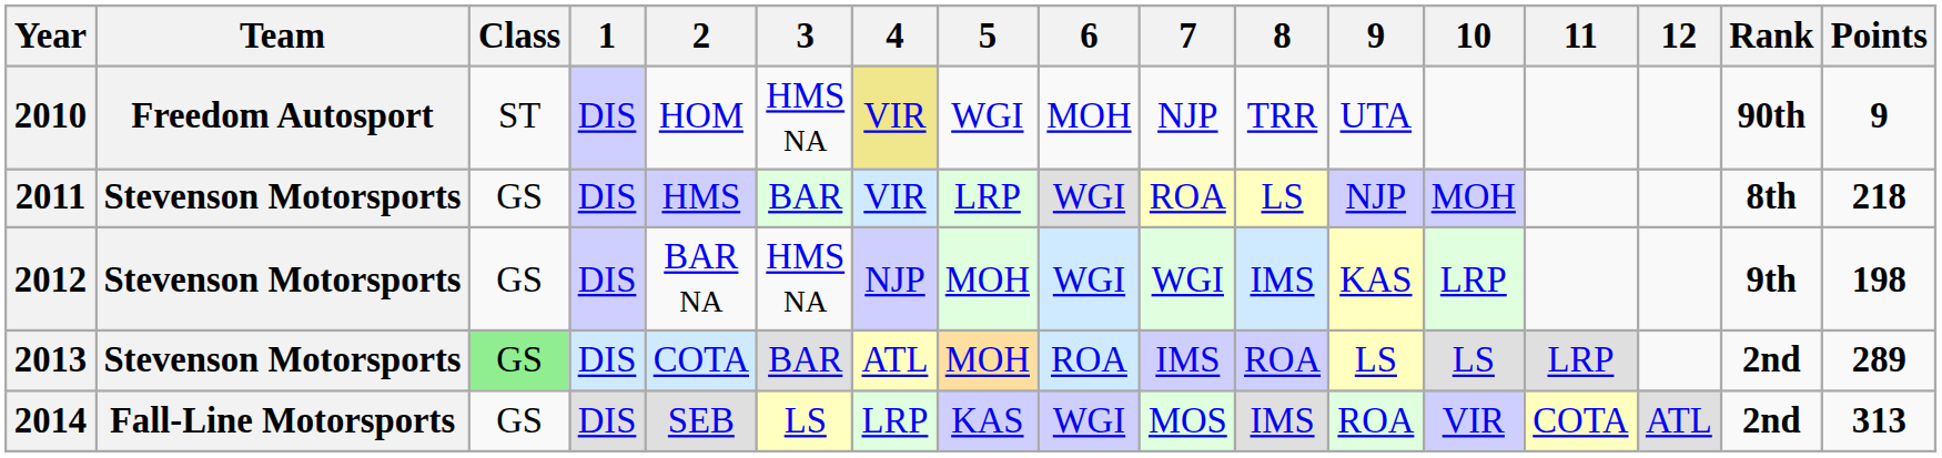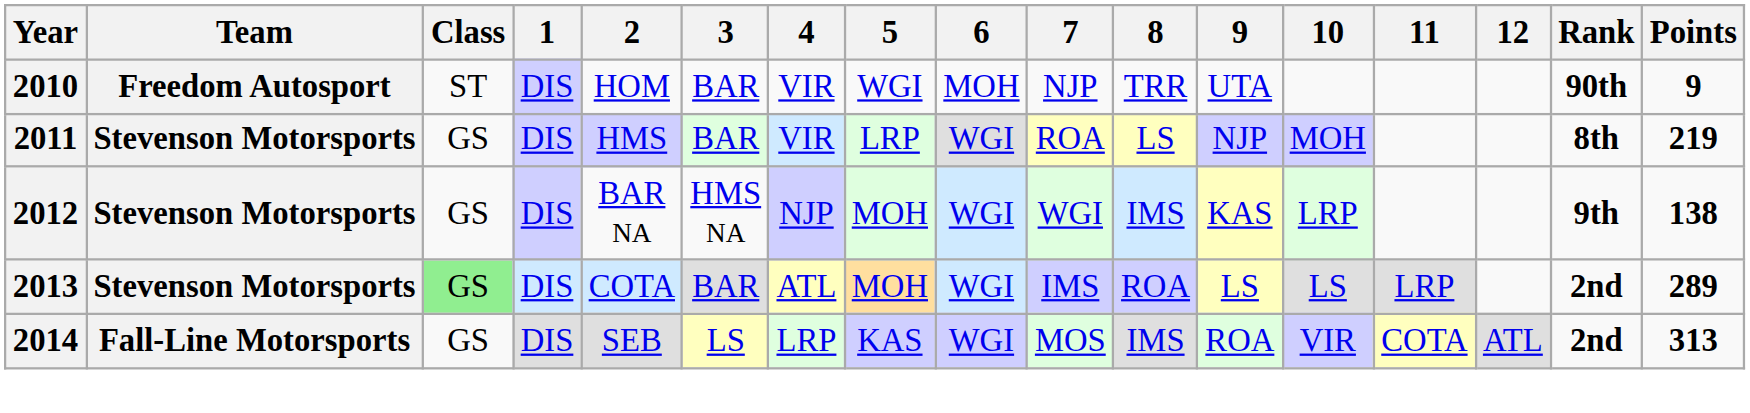2010 | 3: HMS NA -> BAR
2010 | 4: khaki background -> no background
2011 | Points: 218 -> 219
2012 | Points: 198 -> 138
2013 | 6: ROA -> WGI
